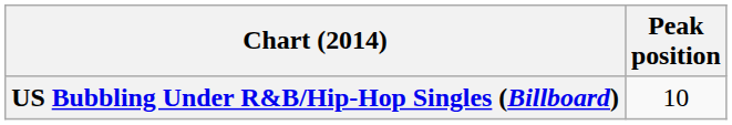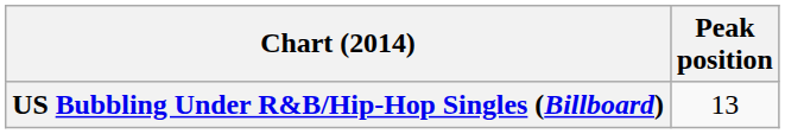US Bubbling Under R&B/Hip-Hop Singles (Billboard) | Peak position: 10 -> 13
